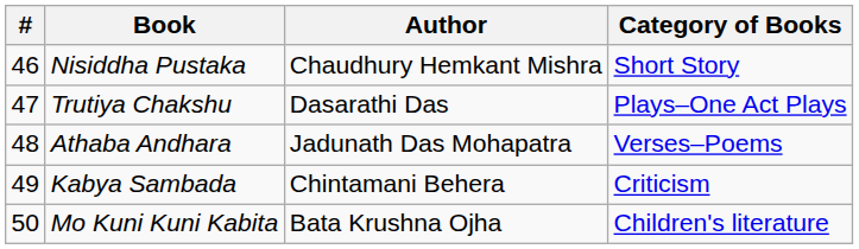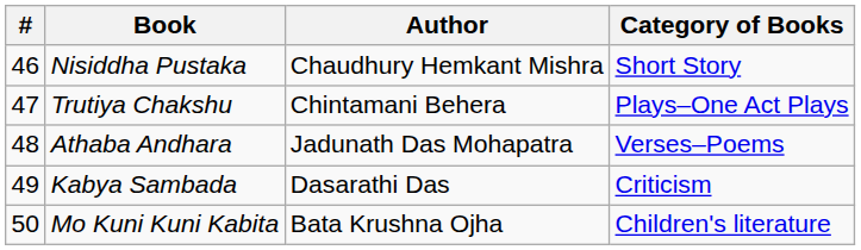Trutiya Chakshu | Author: Dasarathi Das -> Chintamani Behera
Kabya Sambada | Author: Chintamani Behera -> Dasarathi Das
